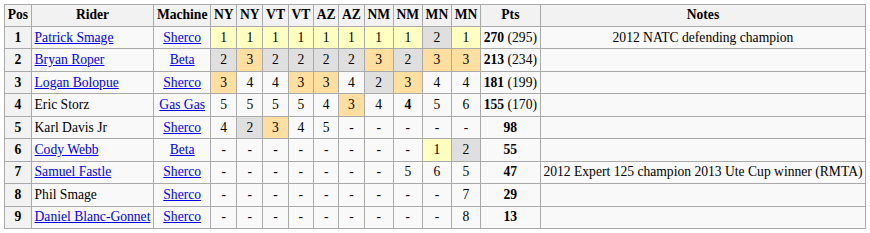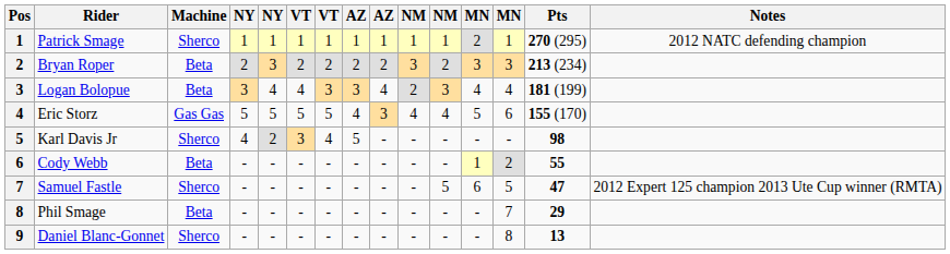Logan Bolopue | Machine: Sherco -> Beta
Eric Storz | column 11: bold -> normal
Phil Smage | Machine: Sherco -> Beta
